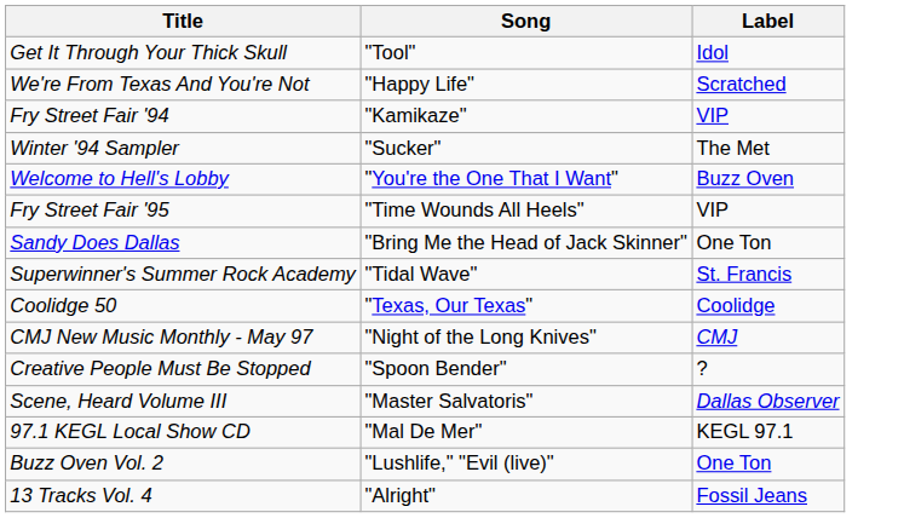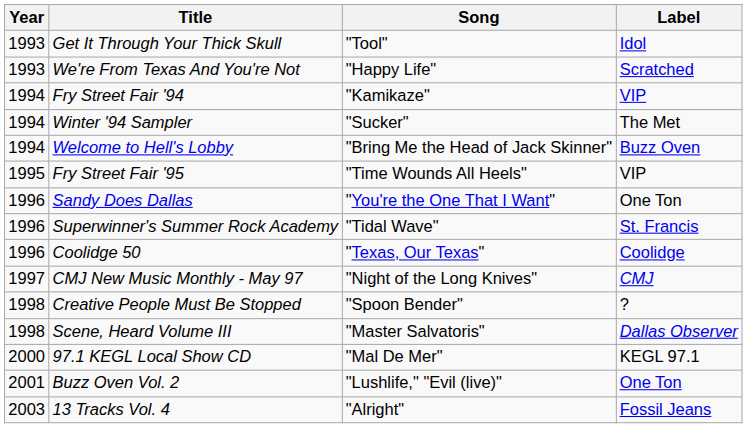+ column: Year | 1993 | 1993 | 1994 | 1994 | 1994 | 1995 | 1996 | 1996 | 1996 | 1997 | 1998 | 1998 | 2000 | 2001 | 2003
Welcome to Hell's Lobby | Song: "You're the One That I Want" -> "Bring Me the Head of Jack Skinner"
Sandy Does Dallas | Song: "Bring Me the Head of Jack Skinner" -> "You're the One That I Want"
